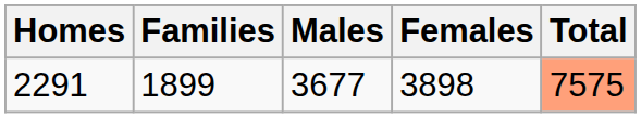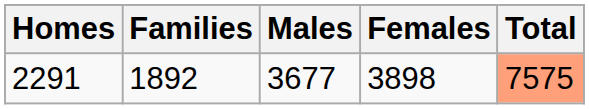2291 | Families: 1899 -> 1892
